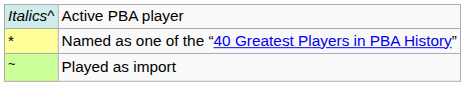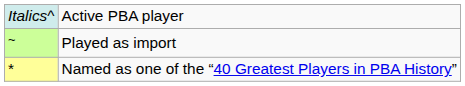rows swapped: Named as one of the “40 Greatest Players in PBA History” <-> Played as import
